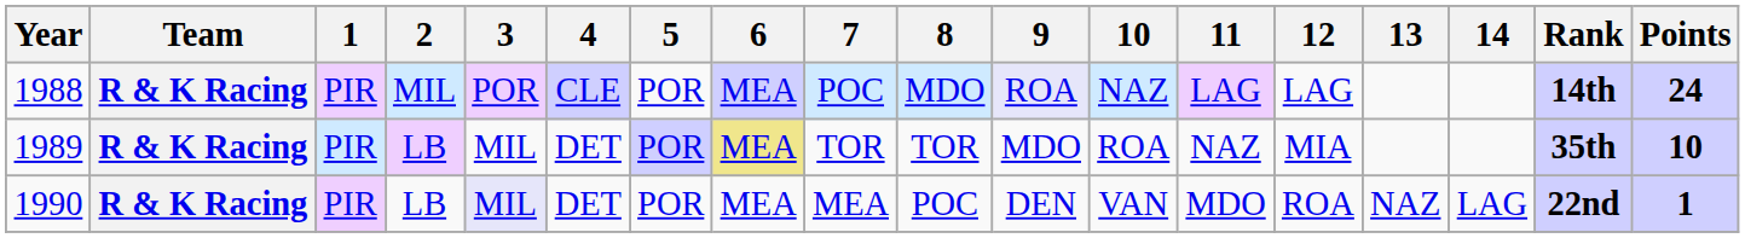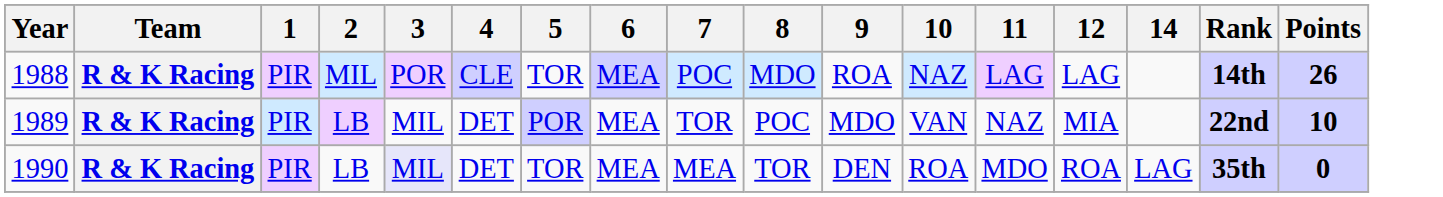- column: 13 | NAZ
1988 | 5: POR -> TOR
1988 | 9: lavender background -> no background
1988 | Points: 24 -> 26
1989 | 6: khaki background -> no background
1989 | 8: TOR -> POC
1989 | 10: ROA -> VAN
1989 | Rank: 35th -> 22nd
1990 | 5: POR -> TOR
1990 | 8: POC -> TOR
1990 | 10: VAN -> ROA
1990 | Rank: 22nd -> 35th
1990 | Points: 1 -> 0
